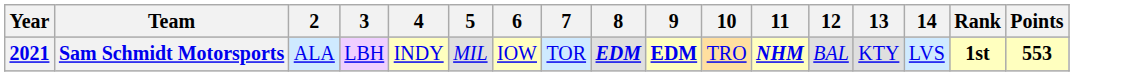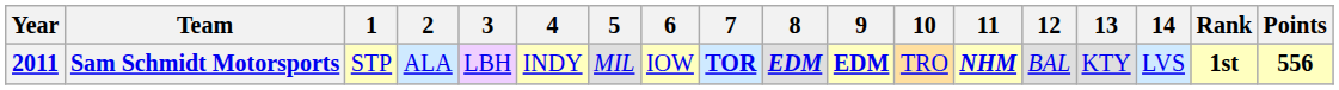+ column: 1 | STP
Sam Schmidt Motorsports | Year: 2021 -> 2011
Sam Schmidt Motorsports | 7: normal -> bold
Sam Schmidt Motorsports | Points: 553 -> 556
